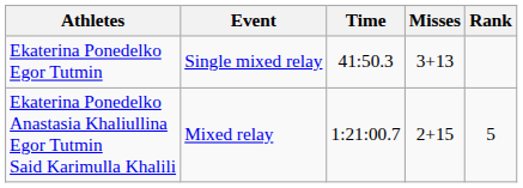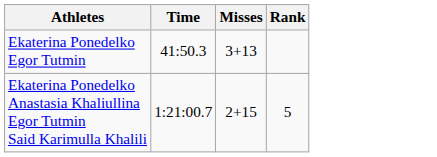- column: Event | Single mixed relay | Mixed relay
